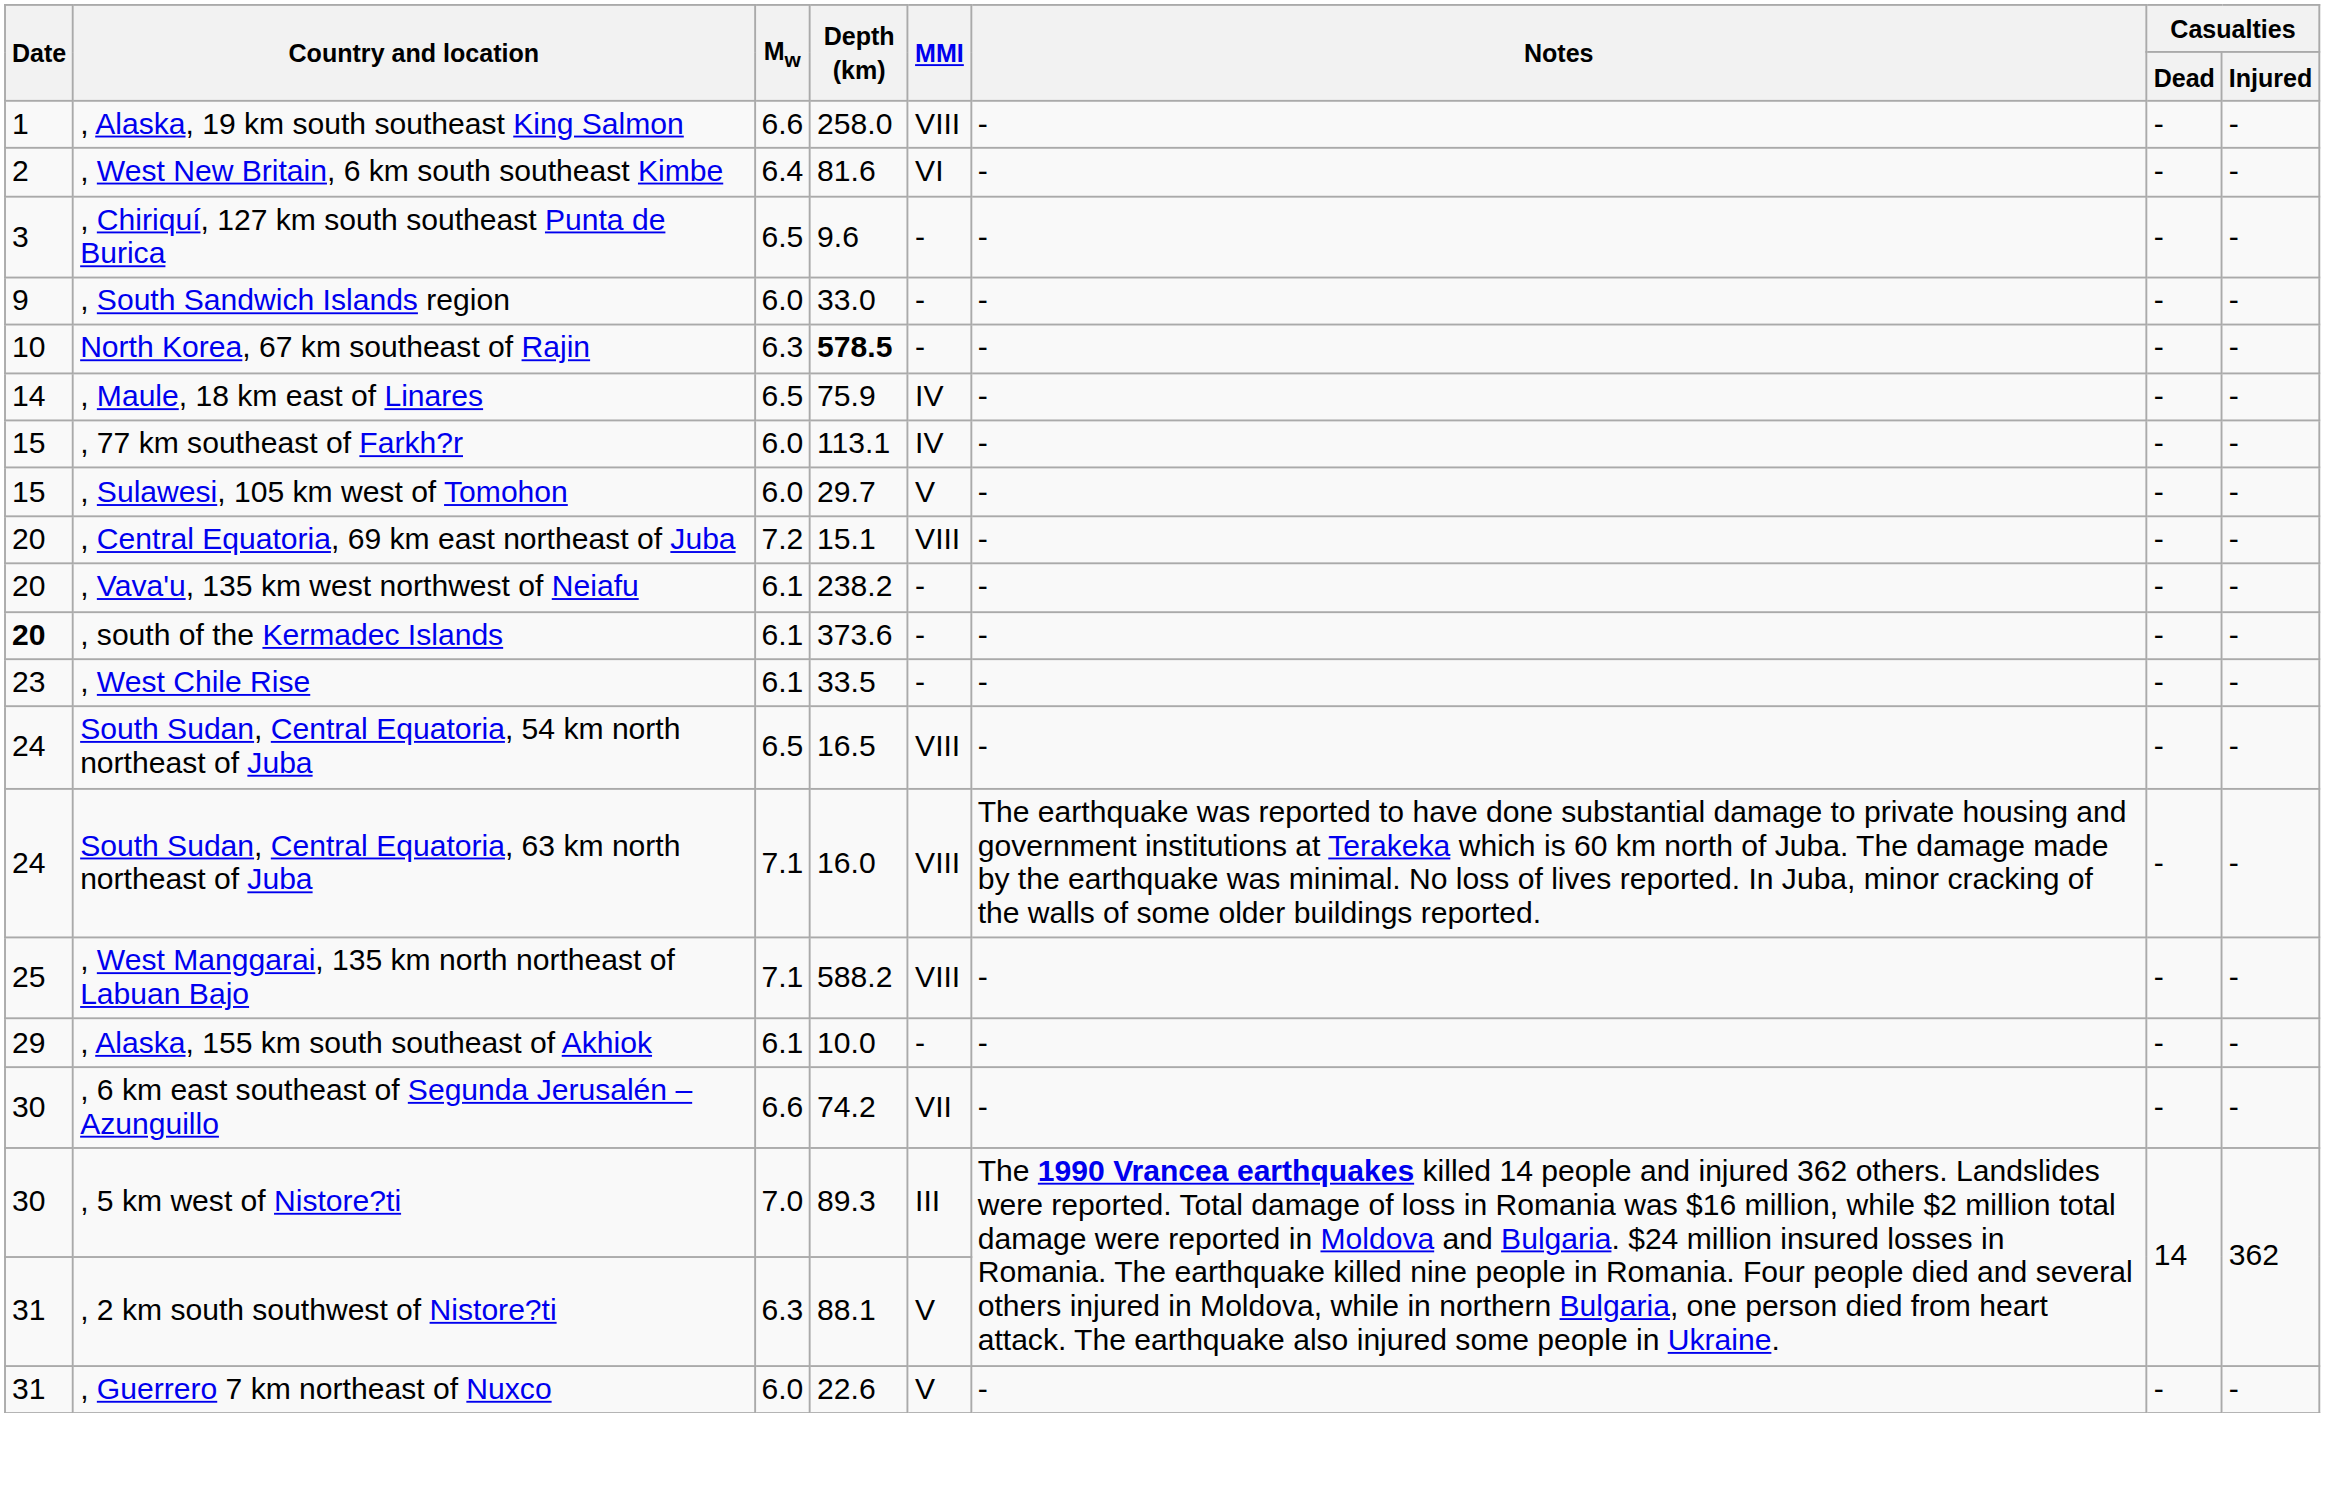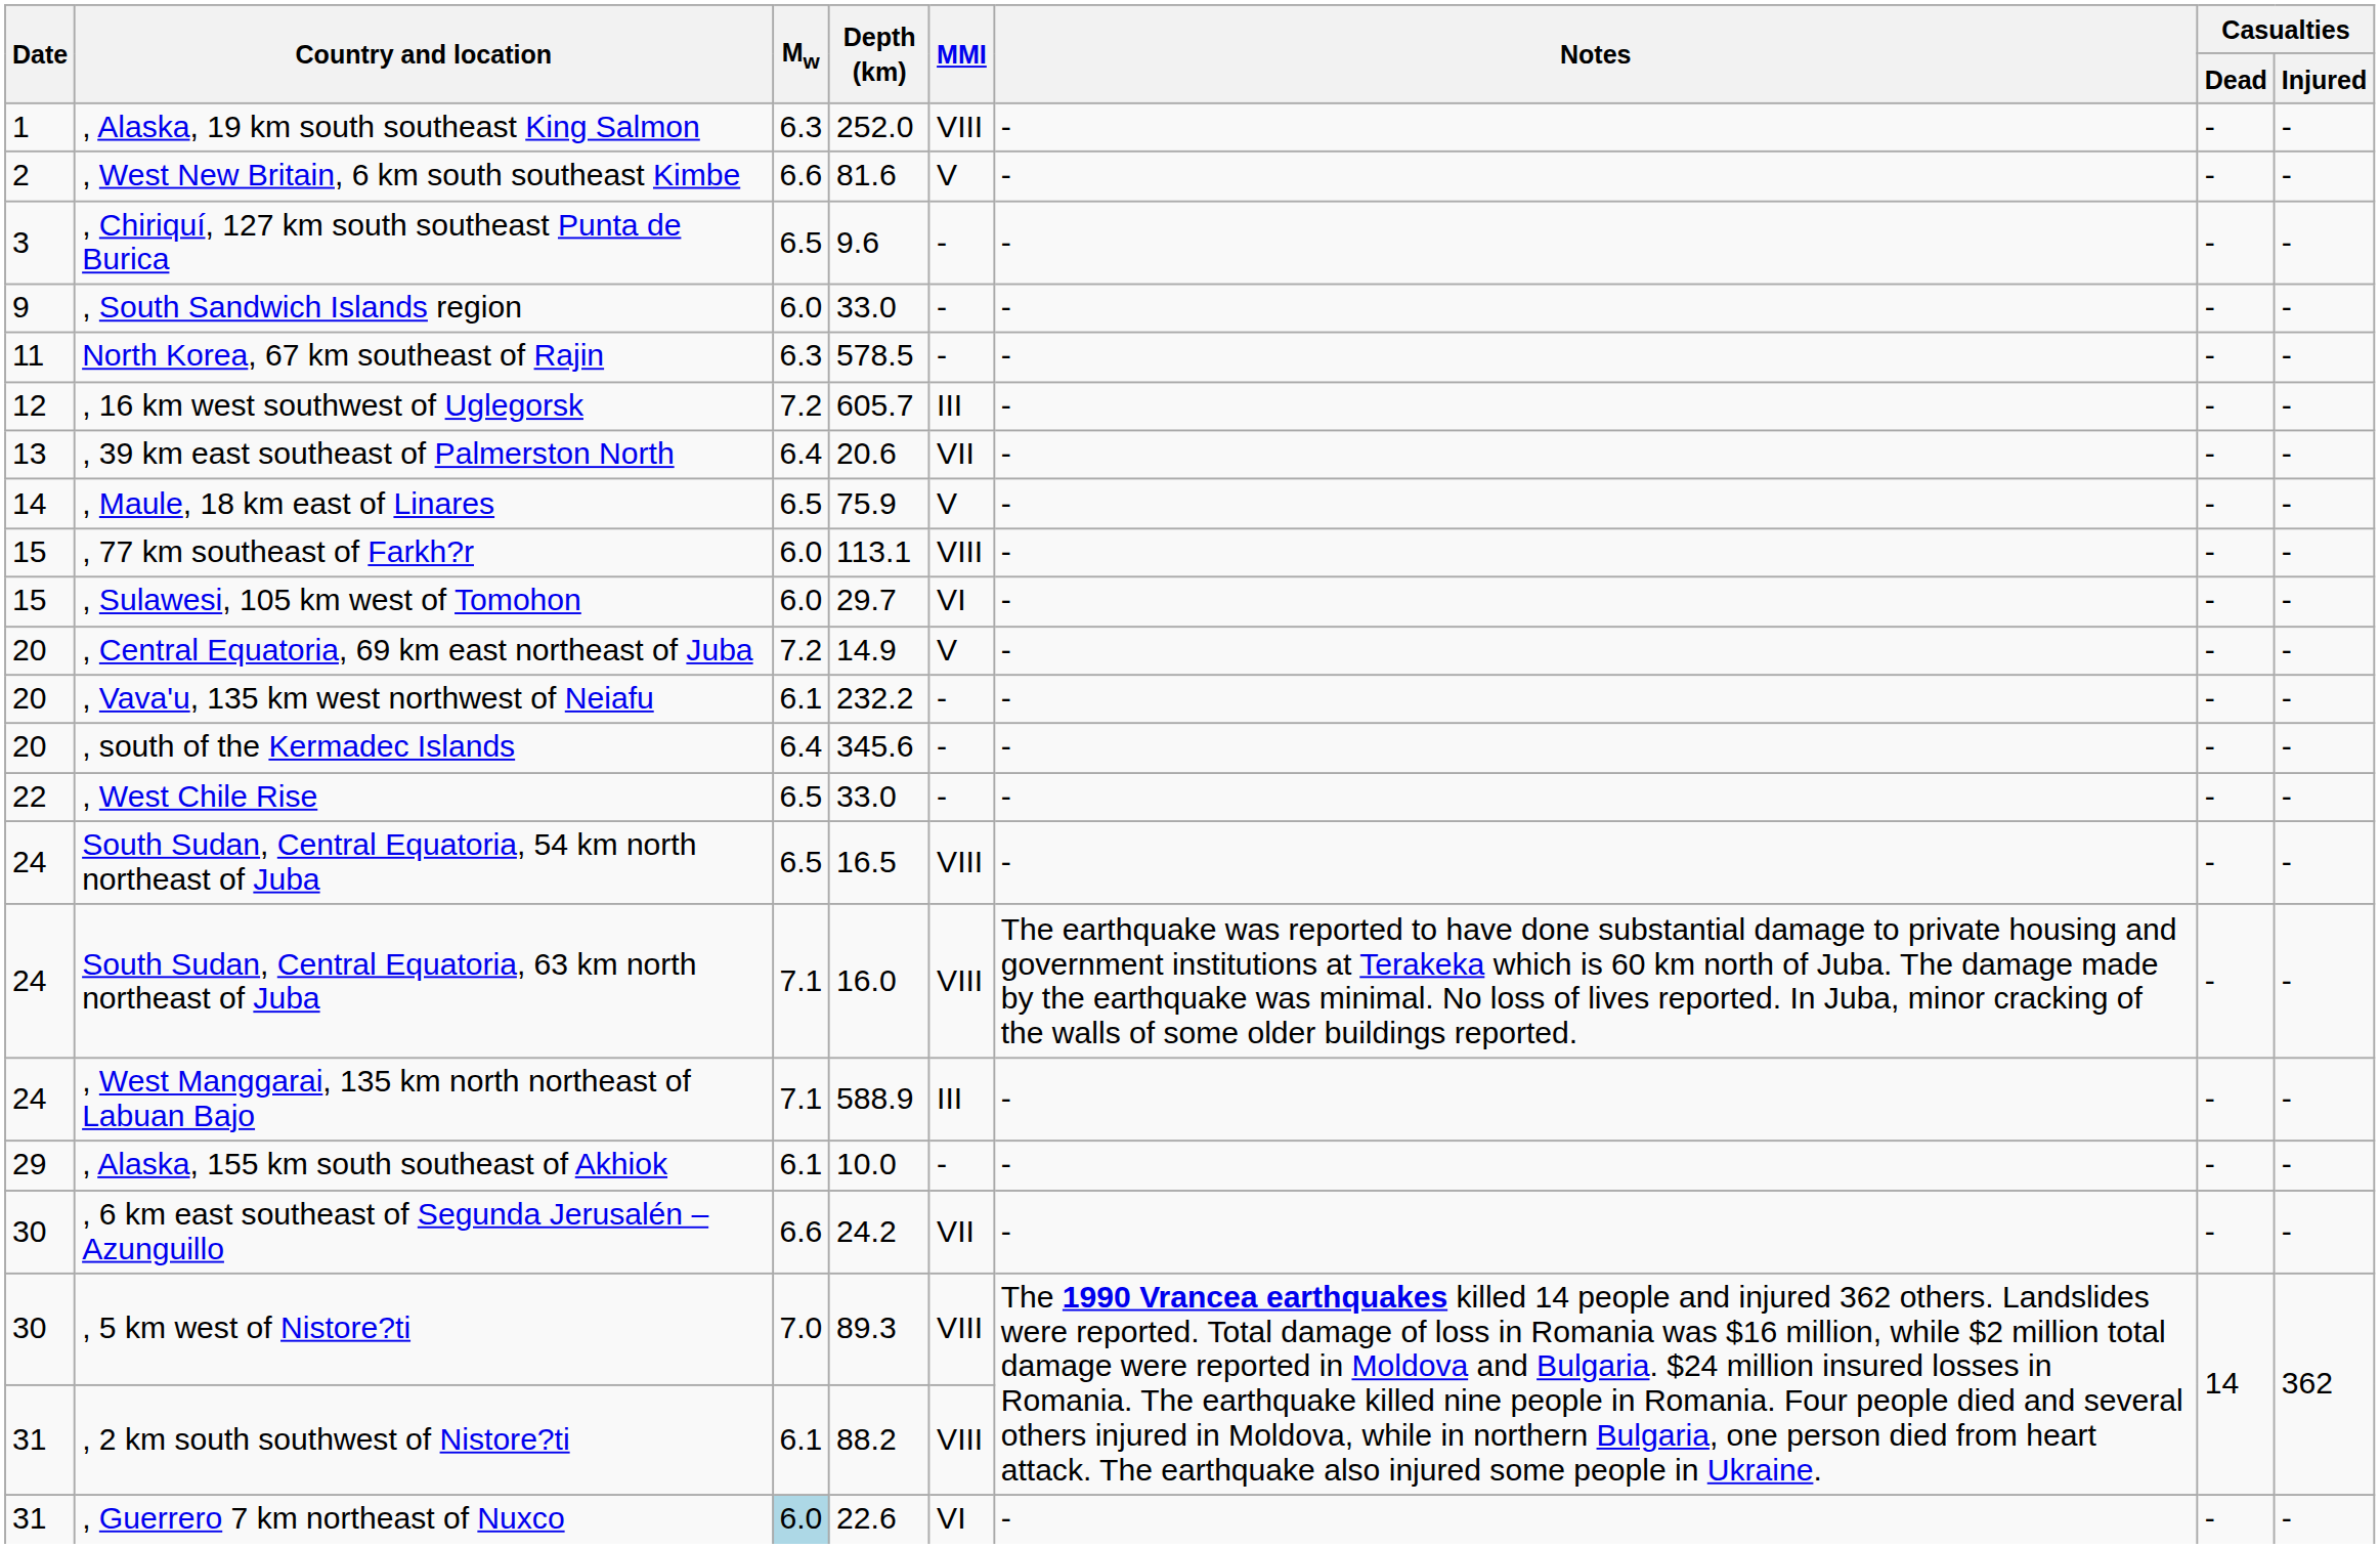, Alaska, 19 km south southeast King Salmon | Mw: 6.6 -> 6.3
, Alaska, 19 km south southeast King Salmon | Depth (km): 258.0 -> 252.0
, West New Britain, 6 km south southeast Kimbe | Mw: 6.4 -> 6.6
, West New Britain, 6 km south southeast Kimbe | MMI: VI -> V
North Korea, 67 km southeast of Rajin | Date: 10 -> 11
North Korea, 67 km southeast of Rajin | Depth (km): bold -> normal
+ row: 12 | , 16 km west southwest of Uglegorsk | 7.2 | 605.7 | III | - | - | -
+ row: 13 | , 39 km east southeast of Palmerston North | 6.4 | 20.6 | VII | - | - | -
, Maule, 18 km east of Linares | MMI: IV -> V
, 77 km southeast of Farkh?r | MMI: IV -> VIII
, Sulawesi, 105 km west of Tomohon | MMI: V -> VI
, Central Equatoria, 69 km east northeast of Juba | Depth (km): 15.1 -> 14.9
, Central Equatoria, 69 km east northeast of Juba | MMI: VIII -> V
, Vava'u, 135 km west northwest of Neiafu | Depth (km): 238.2 -> 232.2
, south of the Kermadec Islands | Date: bold -> normal
, south of the Kermadec Islands | Mw: 6.1 -> 6.4
, south of the Kermadec Islands | Depth (km): 373.6 -> 345.6
, West Chile Rise | Date: 23 -> 22
, West Chile Rise | Mw: 6.1 -> 6.5
, West Chile Rise | Depth (km): 33.5 -> 33.0
, West Manggarai, 135 km north northeast of Labuan Bajo | Date: 25 -> 24
, West Manggarai, 135 km north northeast of Labuan Bajo | Depth (km): 588.2 -> 588.9
, West Manggarai, 135 km north northeast of Labuan Bajo | MMI: VIII -> III
, 6 km east southeast of Segunda Jerusalén – Azunguillo | Depth (km): 74.2 -> 24.2
, 5 km west of Nistore?ti | MMI: III -> VIII
, 2 km south southwest of Nistore?ti | Mw: 6.3 -> 6.1
, 2 km south southwest of Nistore?ti | Depth (km): 88.1 -> 88.2
, 2 km south southwest of Nistore?ti | MMI: V -> VIII
, Guerrero 7 km northeast of Nuxco | Mw: no background -> lightblue background
, Guerrero 7 km northeast of Nuxco | MMI: V -> VI
